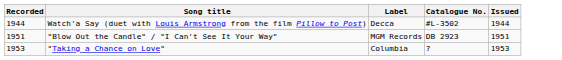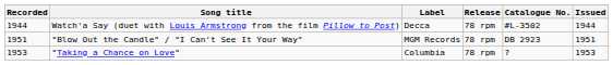+ column: Release | 78 rpm | 78 rpm | 78 rpm
